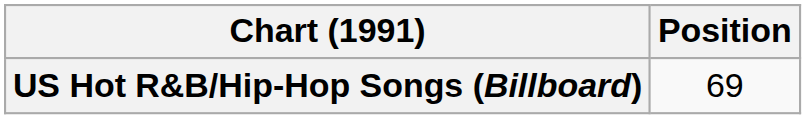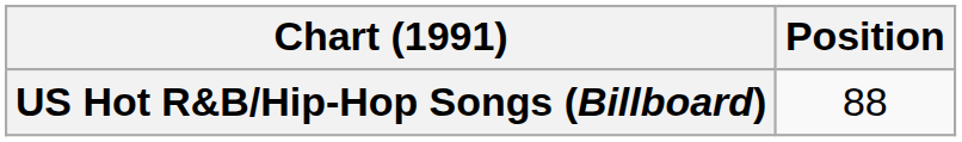US Hot R&B/Hip-Hop Songs (Billboard) | Position: 69 -> 88
